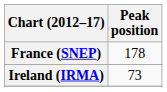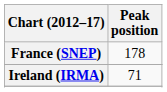Ireland (IRMA) | Peak position: 73 -> 71
